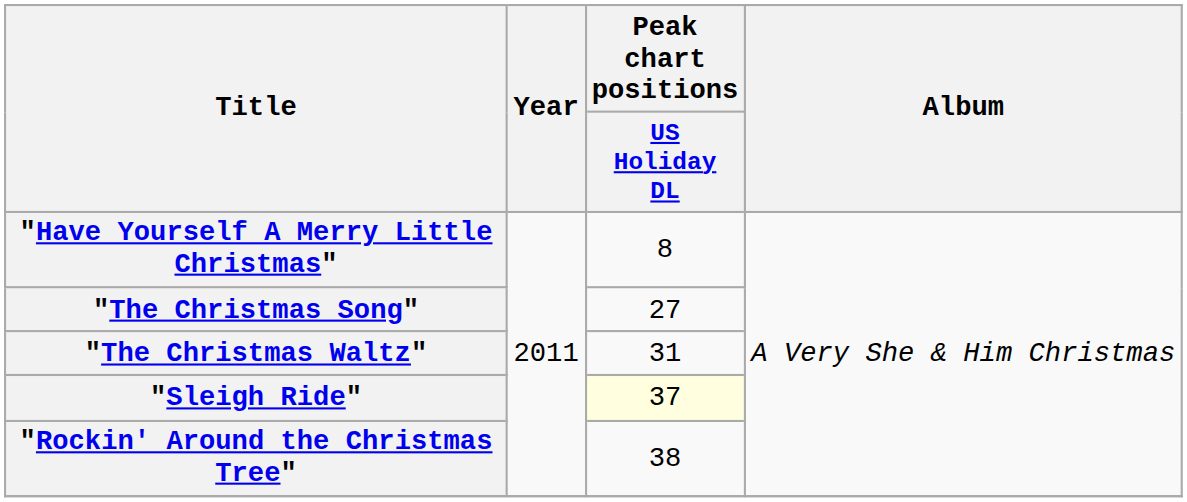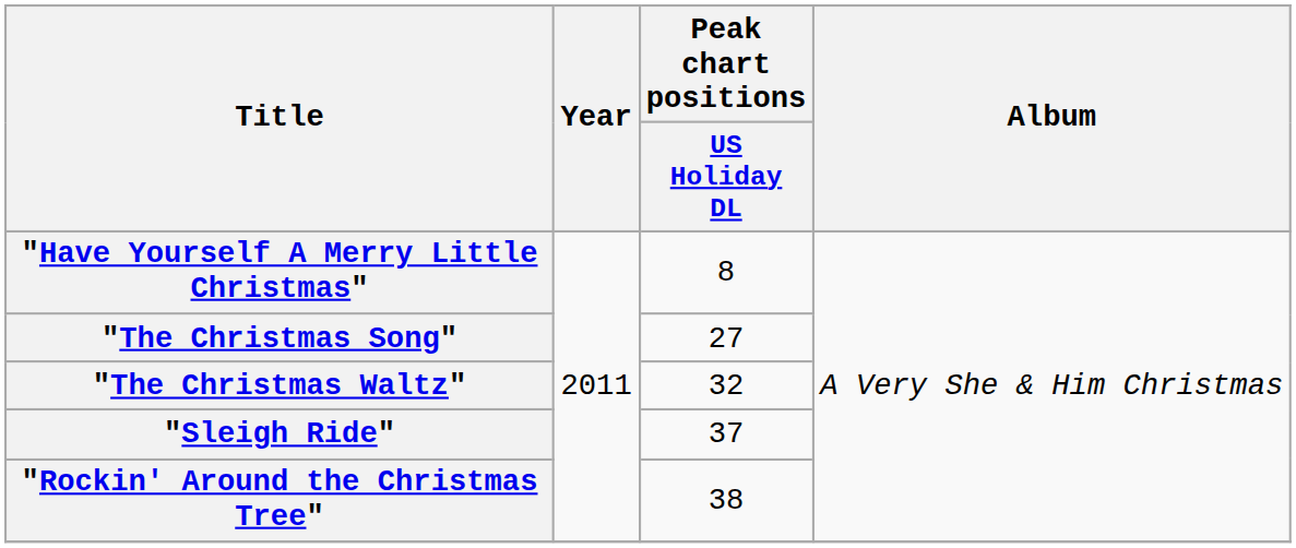"The Christmas Waltz" | Peak chart positions / US Holiday DL: 31 -> 32
"Sleigh Ride" | Peak chart positions / US Holiday DL: lightyellow background -> no background
